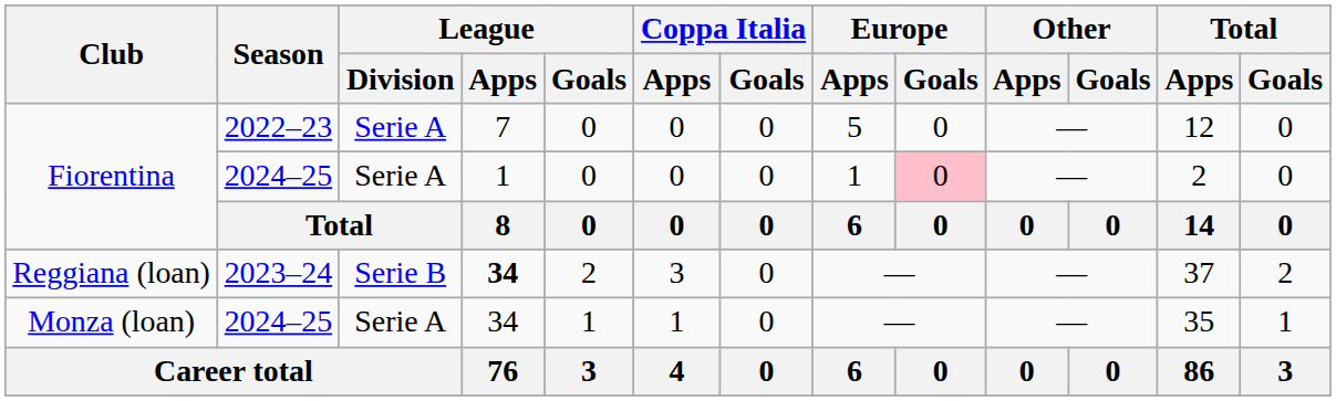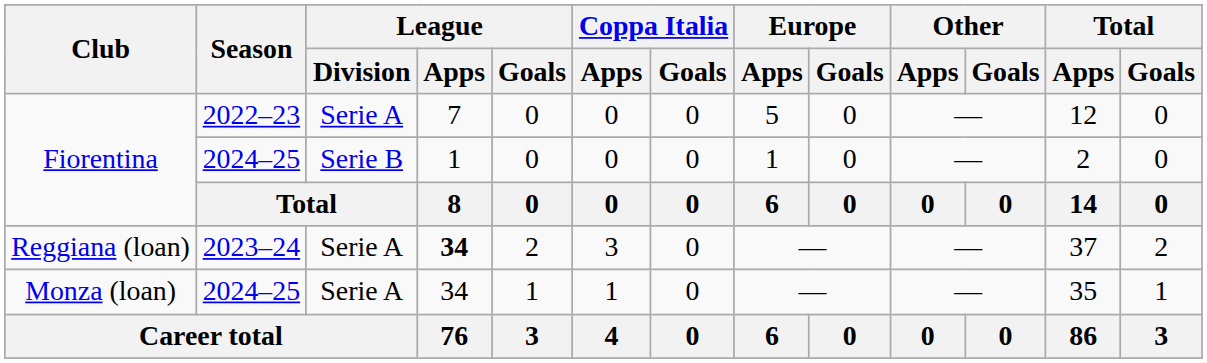Fiorentina / 2024–25 | League / Division: Serie A -> Serie B
Fiorentina / 2024–25 | Europe / Goals: pink background -> no background
Reggiana (loan) | League / Division: Serie B -> Serie A
